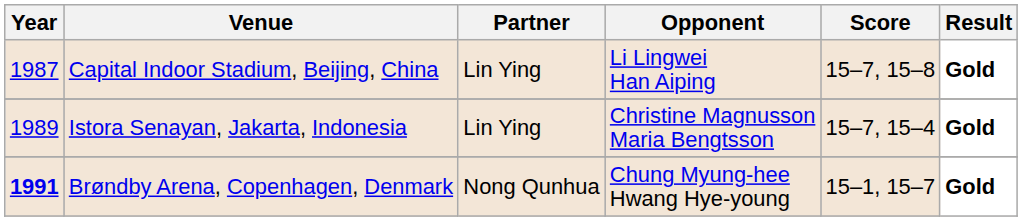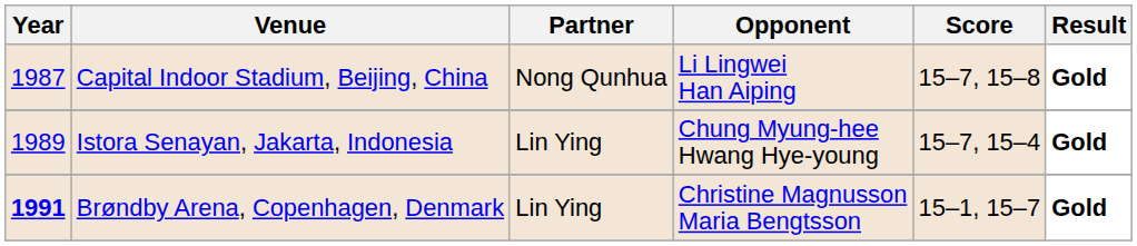Capital Indoor Stadium, Beijing, China | Partner: Lin Ying -> Nong Qunhua
Istora Senayan, Jakarta, Indonesia | Opponent: Christine Magnusson Maria Bengtsson -> Chung Myung-hee Hwang Hye-young
Brøndby Arena, Copenhagen, Denmark | Partner: Nong Qunhua -> Lin Ying
Brøndby Arena, Copenhagen, Denmark | Opponent: Chung Myung-hee Hwang Hye-young -> Christine Magnusson Maria Bengtsson
